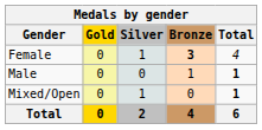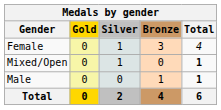Female | Bronze: bold -> normal
rows swapped: Male <-> Mixed/Open
